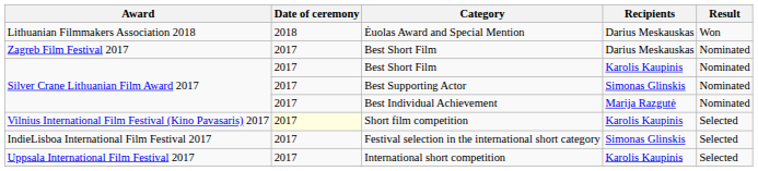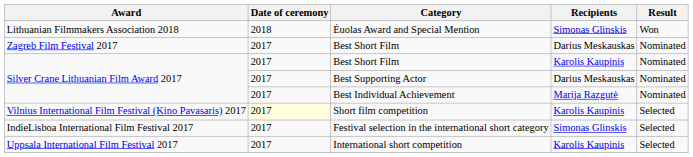Ėuolas Award and Special Mention | Recipients: Darius Meskauskas -> Simonas Glinskis
Best Supporting Actor | Recipients: Simonas Glinskis -> Darius Meskauskas
